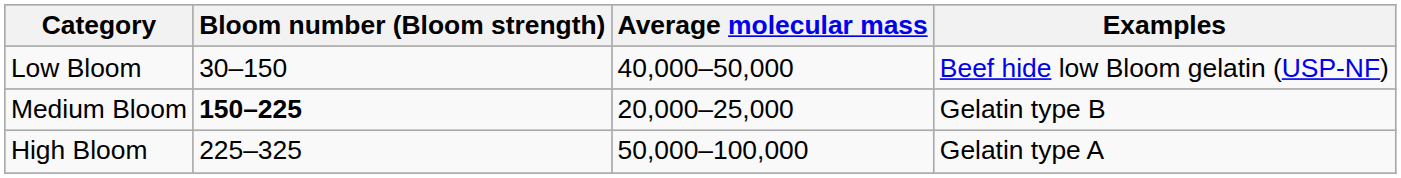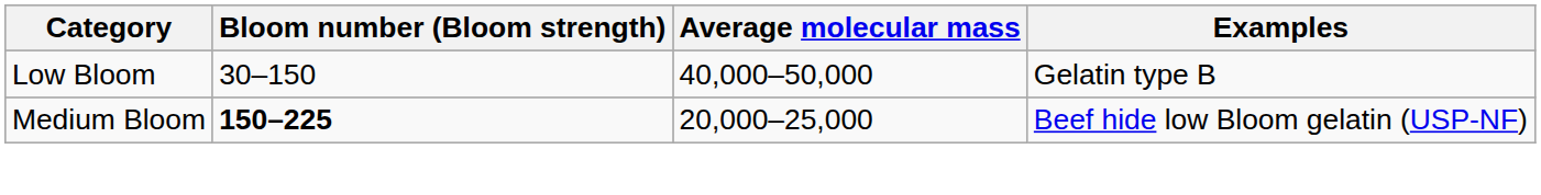Low Bloom | Examples: Beef hide low Bloom gelatin (USP-NF) -> Gelatin type B
Medium Bloom | Examples: Gelatin type B -> Beef hide low Bloom gelatin (USP-NF)
- row: High Bloom | 225–325 | 50,000–100,000 | Gelatin type A
